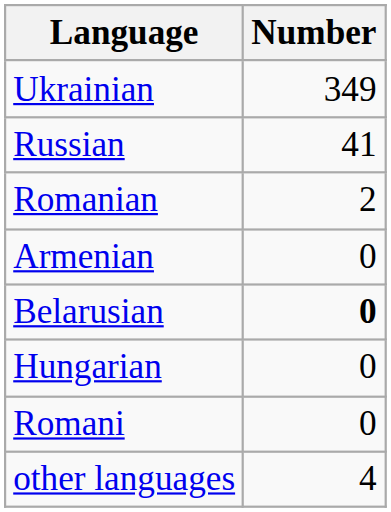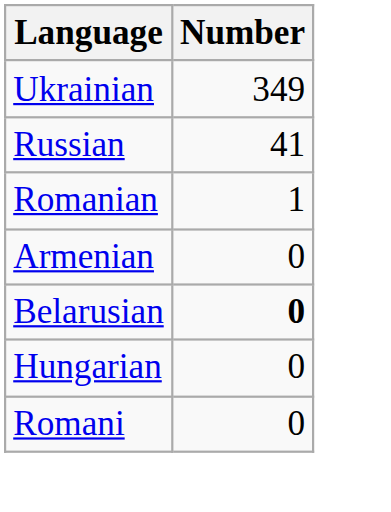Romanian | Number: 2 -> 1
- row: other languages | 4
